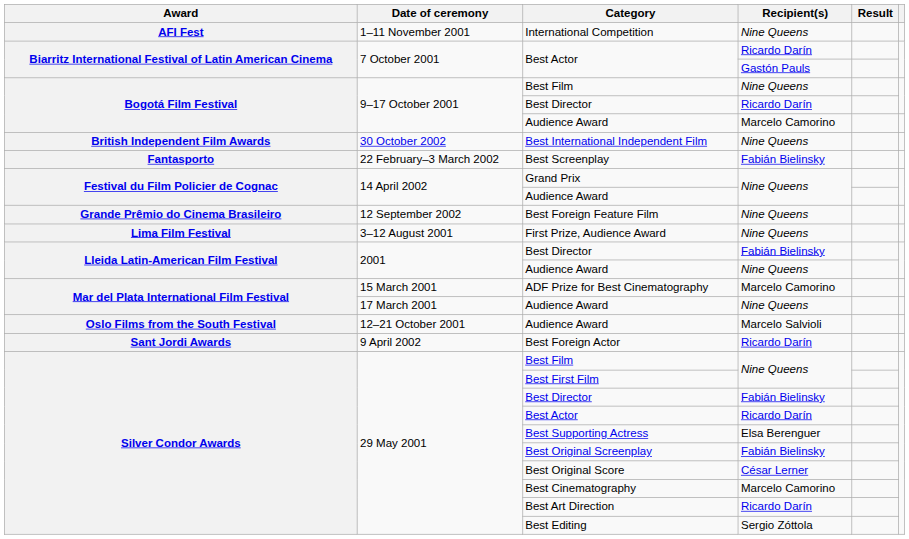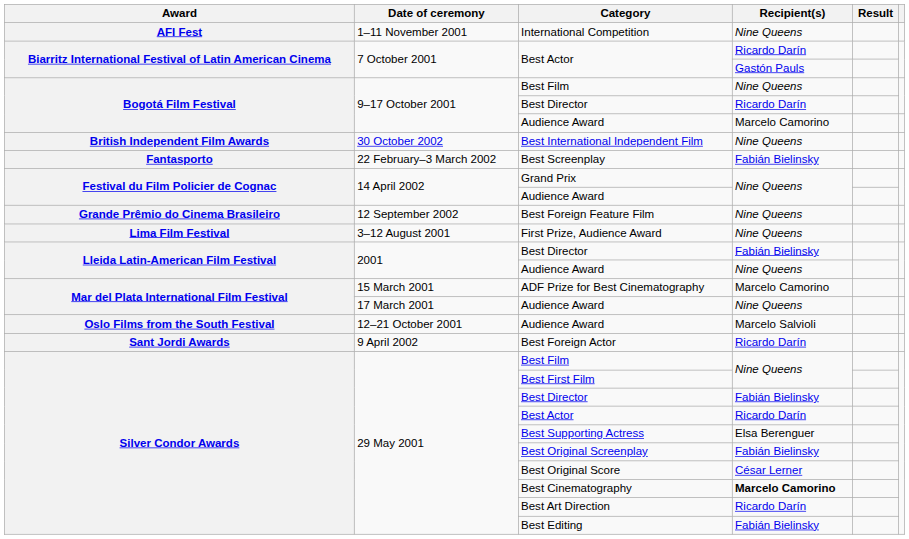Best Cinematography | Recipient(s): normal -> bold
Best Editing | Recipient(s): Sergio Zóttola -> Fabián Bielinsky
